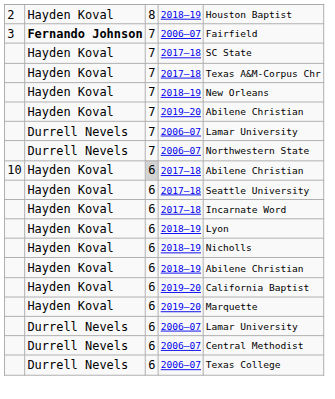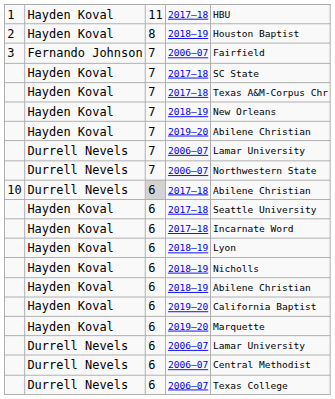+ row: 1 | Hayden Koval | 11 | 2017–18 | HBU
3 | column 2: bold -> normal
10 | column 2: Hayden Koval -> Durrell Nevels
